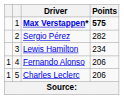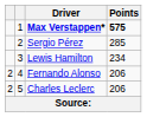Sergio Pérez | Points: 282 -> 285
Fernando Alonso | column 1: 1 -> 2
Charles Leclerc | column 1: 1 -> 2
